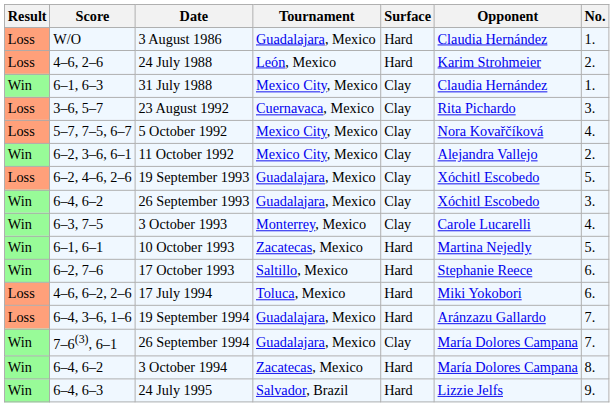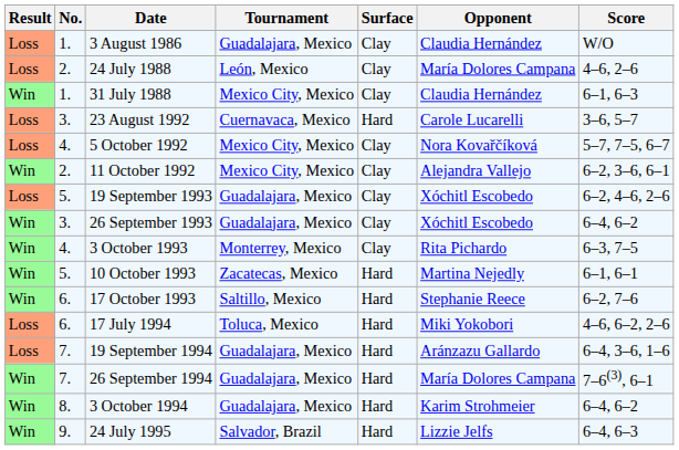columns swapped: No. <-> Score
3 August 1986 | Surface: Hard -> Clay
24 July 1988 | Surface: Hard -> Clay
24 July 1988 | Opponent: Karim Strohmeier -> María Dolores Campana
23 August 1992 | Surface: Clay -> Hard
23 August 1992 | Opponent: Rita Pichardo -> Carole Lucarelli
3 October 1993 | Opponent: Carole Lucarelli -> Rita Pichardo
26 September 1994 | Surface: Clay -> Hard
3 October 1994 | Tournament: Zacatecas, Mexico -> Guadalajara, Mexico
3 October 1994 | Opponent: María Dolores Campana -> Karim Strohmeier
